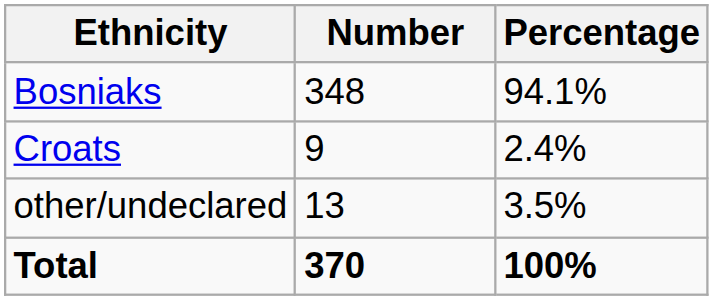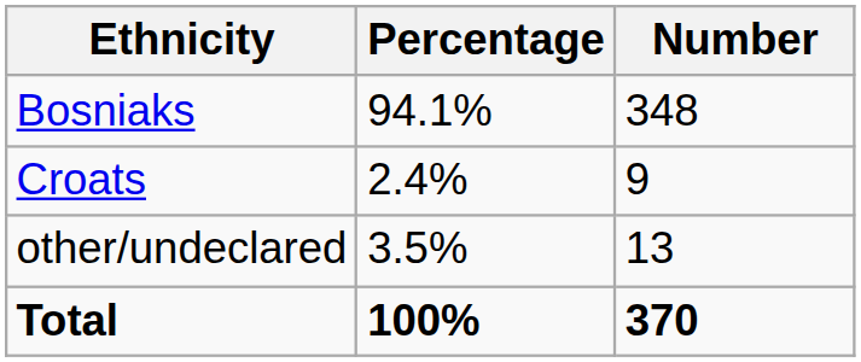columns swapped: Number <-> Percentage
